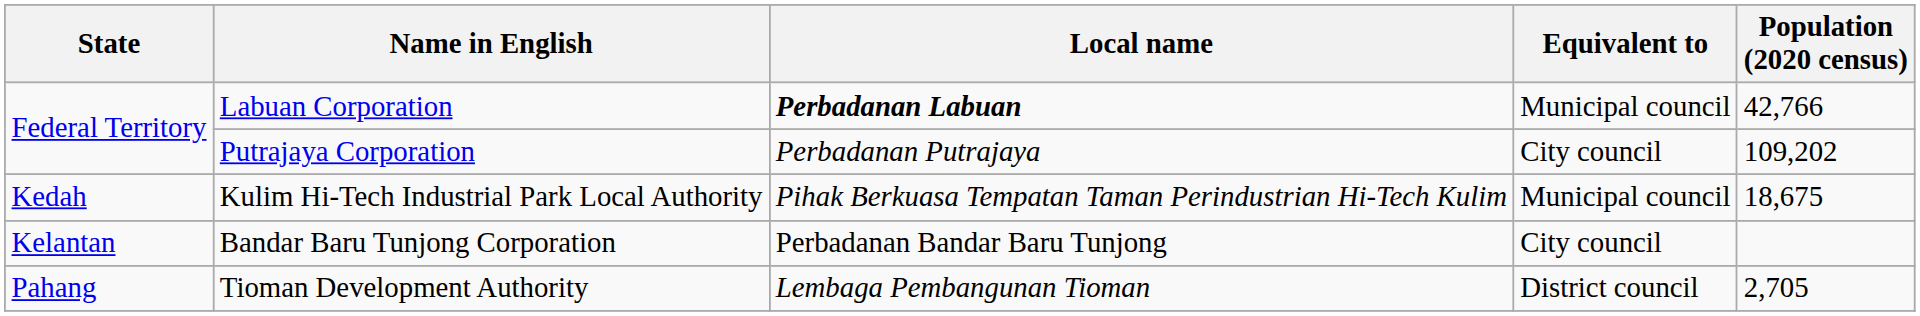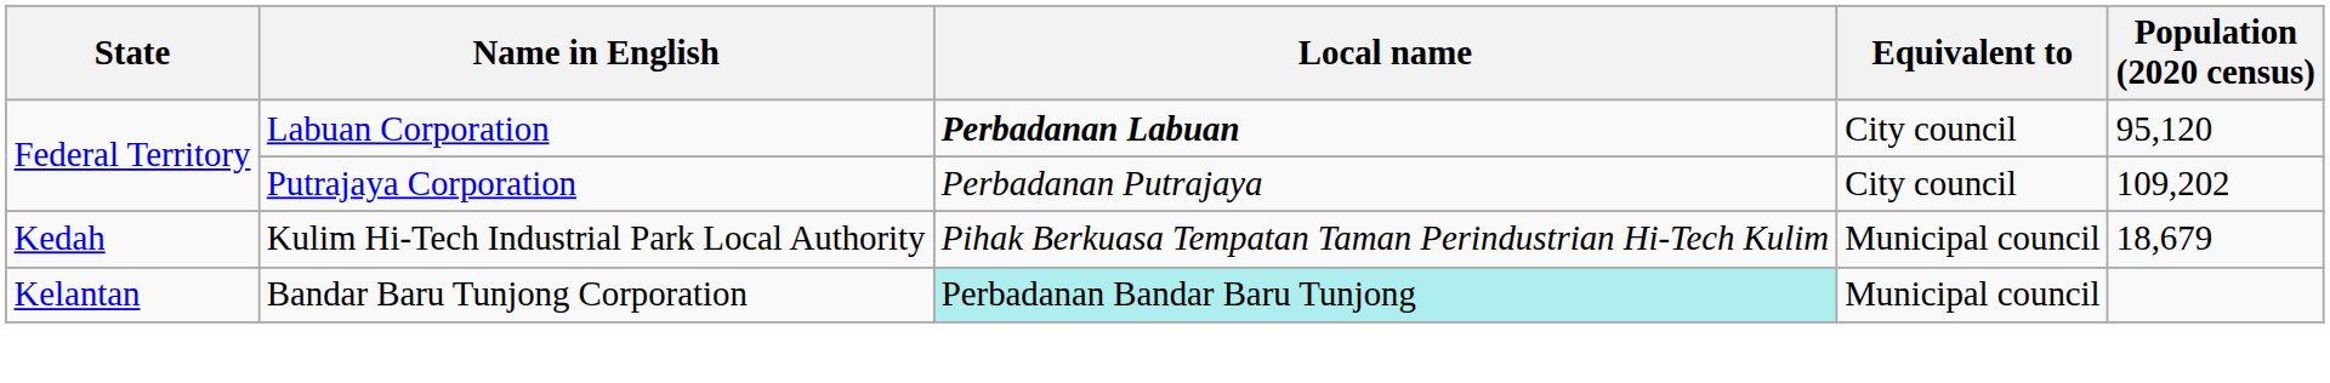Labuan Corporation | Equivalent to: Municipal council -> City council
Labuan Corporation | Population (2020 census): 42,766 -> 95,120
Kulim Hi-Tech Industrial Park Local Authority | Population (2020 census): 18,675 -> 18,679
Bandar Baru Tunjong Corporation | Local name: no background -> paleturquoise background
Bandar Baru Tunjong Corporation | Equivalent to: City council -> Municipal council
- row: Pahang | Tioman Development Authority | Lembaga Pembangunan Tioman | District council | 2,705
